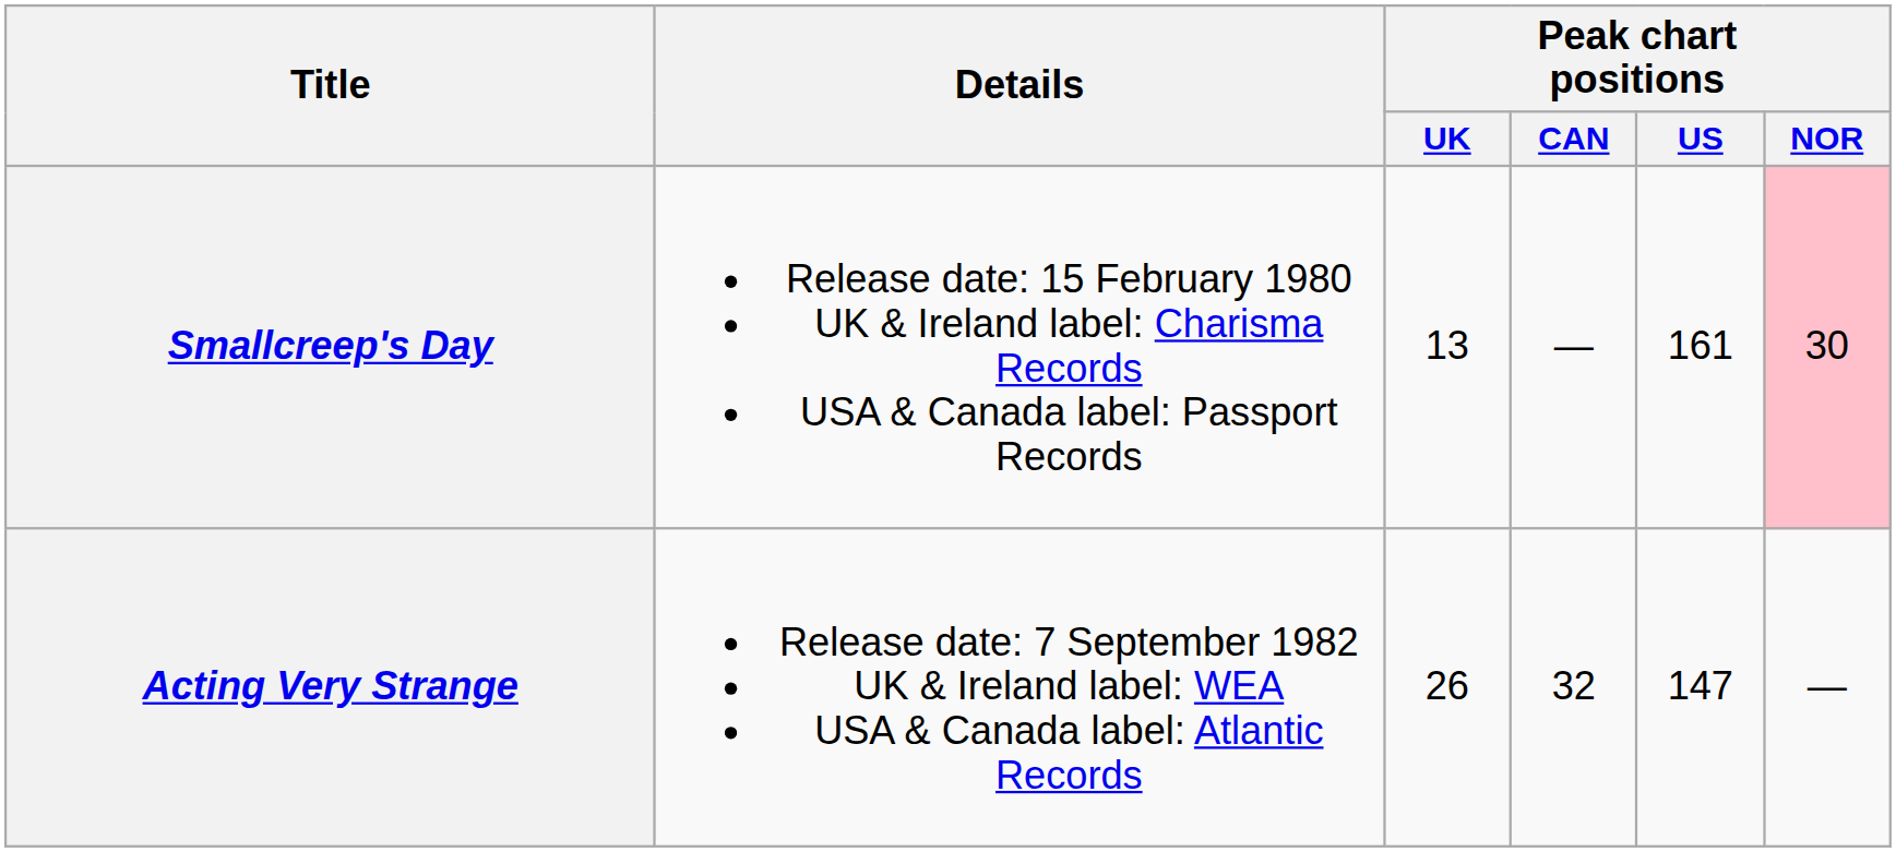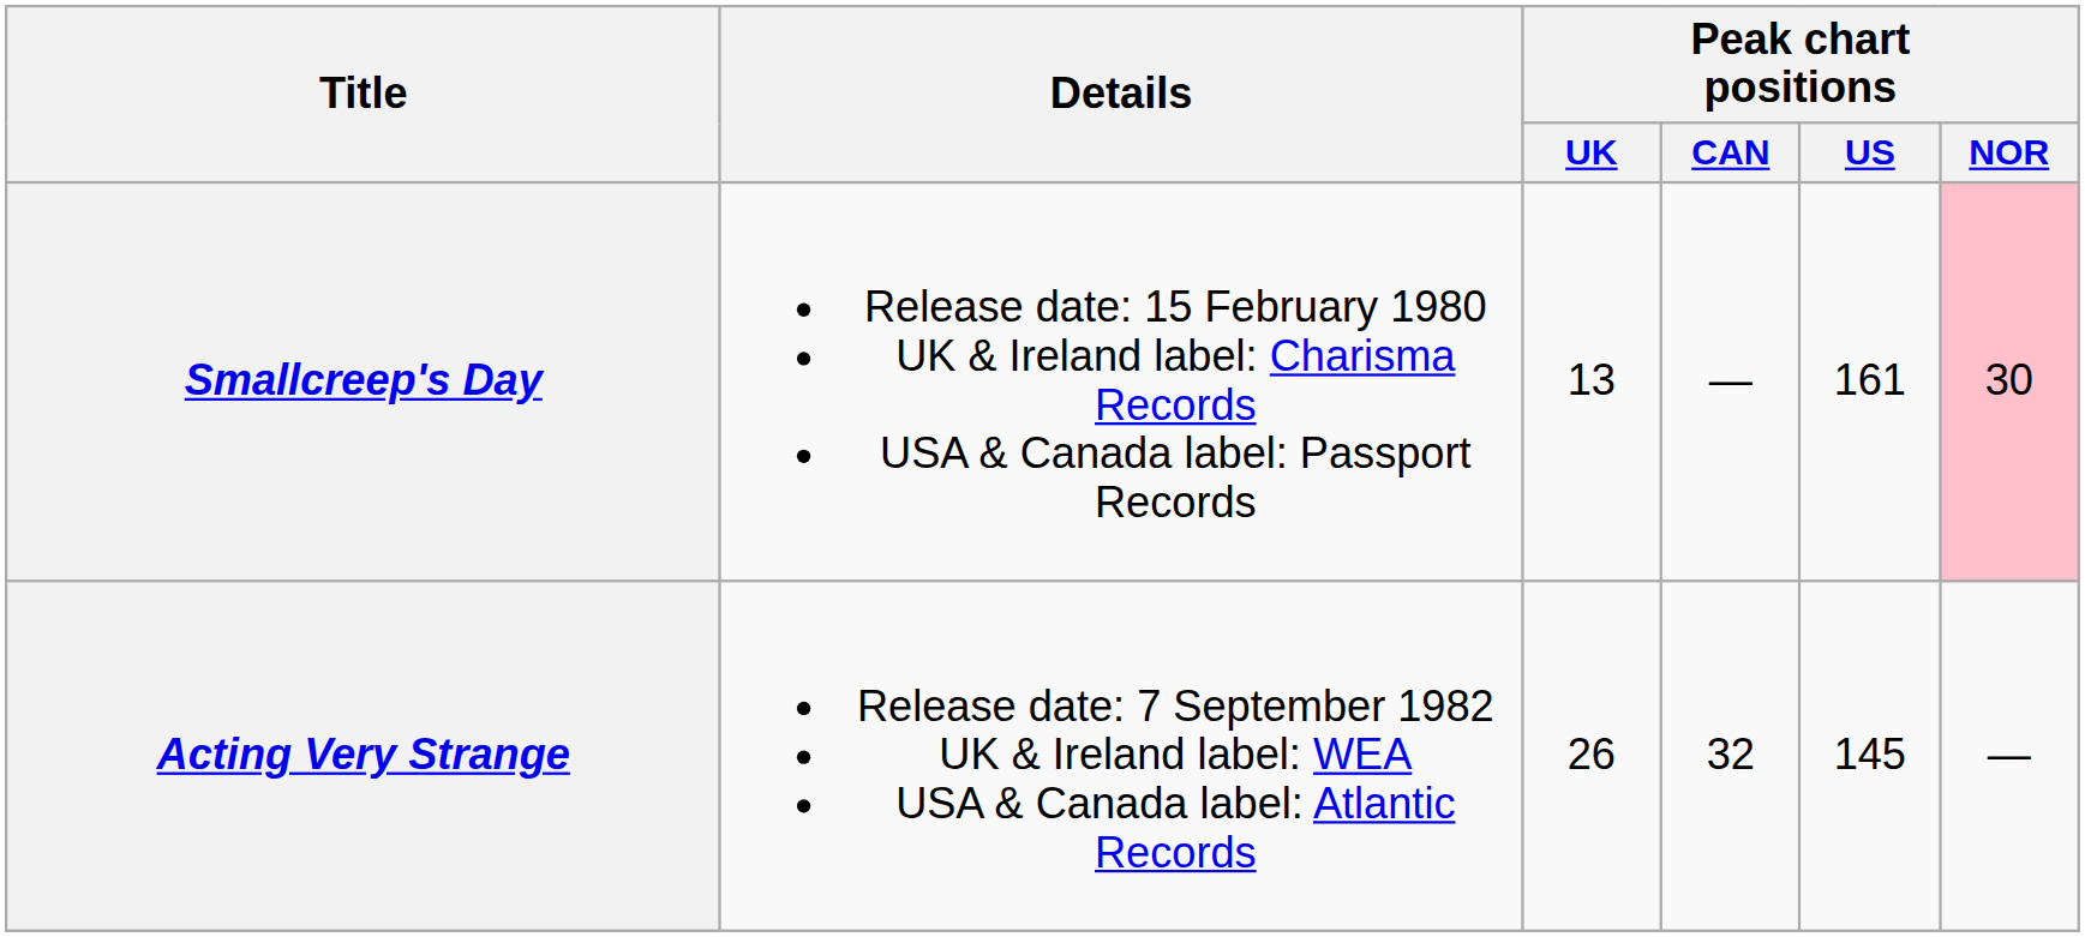Acting Very Strange | Peak chart positions / US: 147 -> 145
